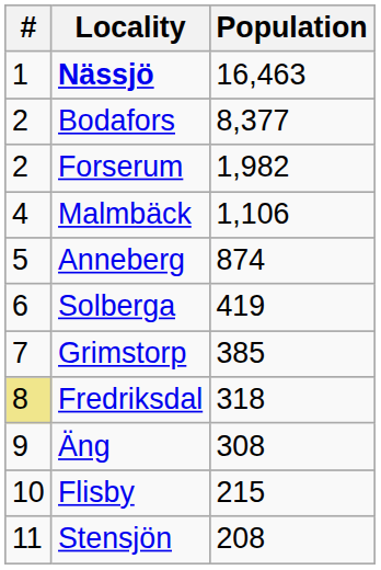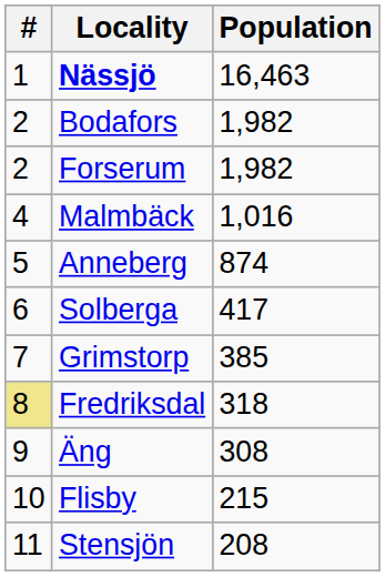Bodafors | Population: 8,377 -> 1,982
Malmbäck | Population: 1,106 -> 1,016
Solberga | Population: 419 -> 417
